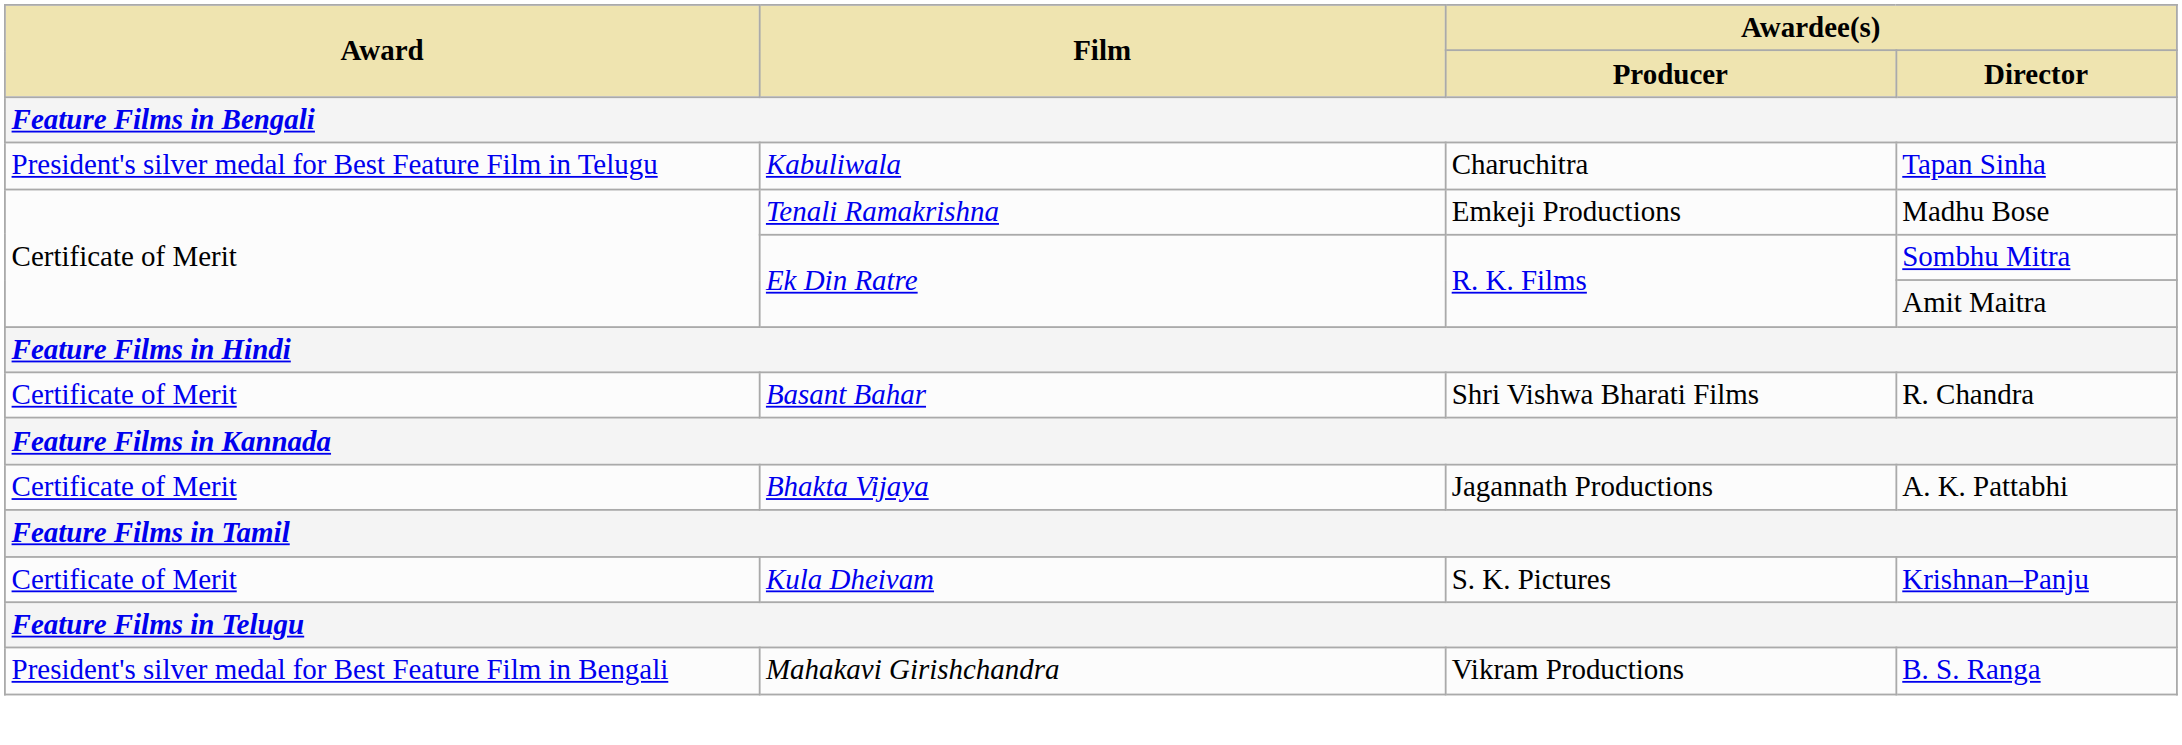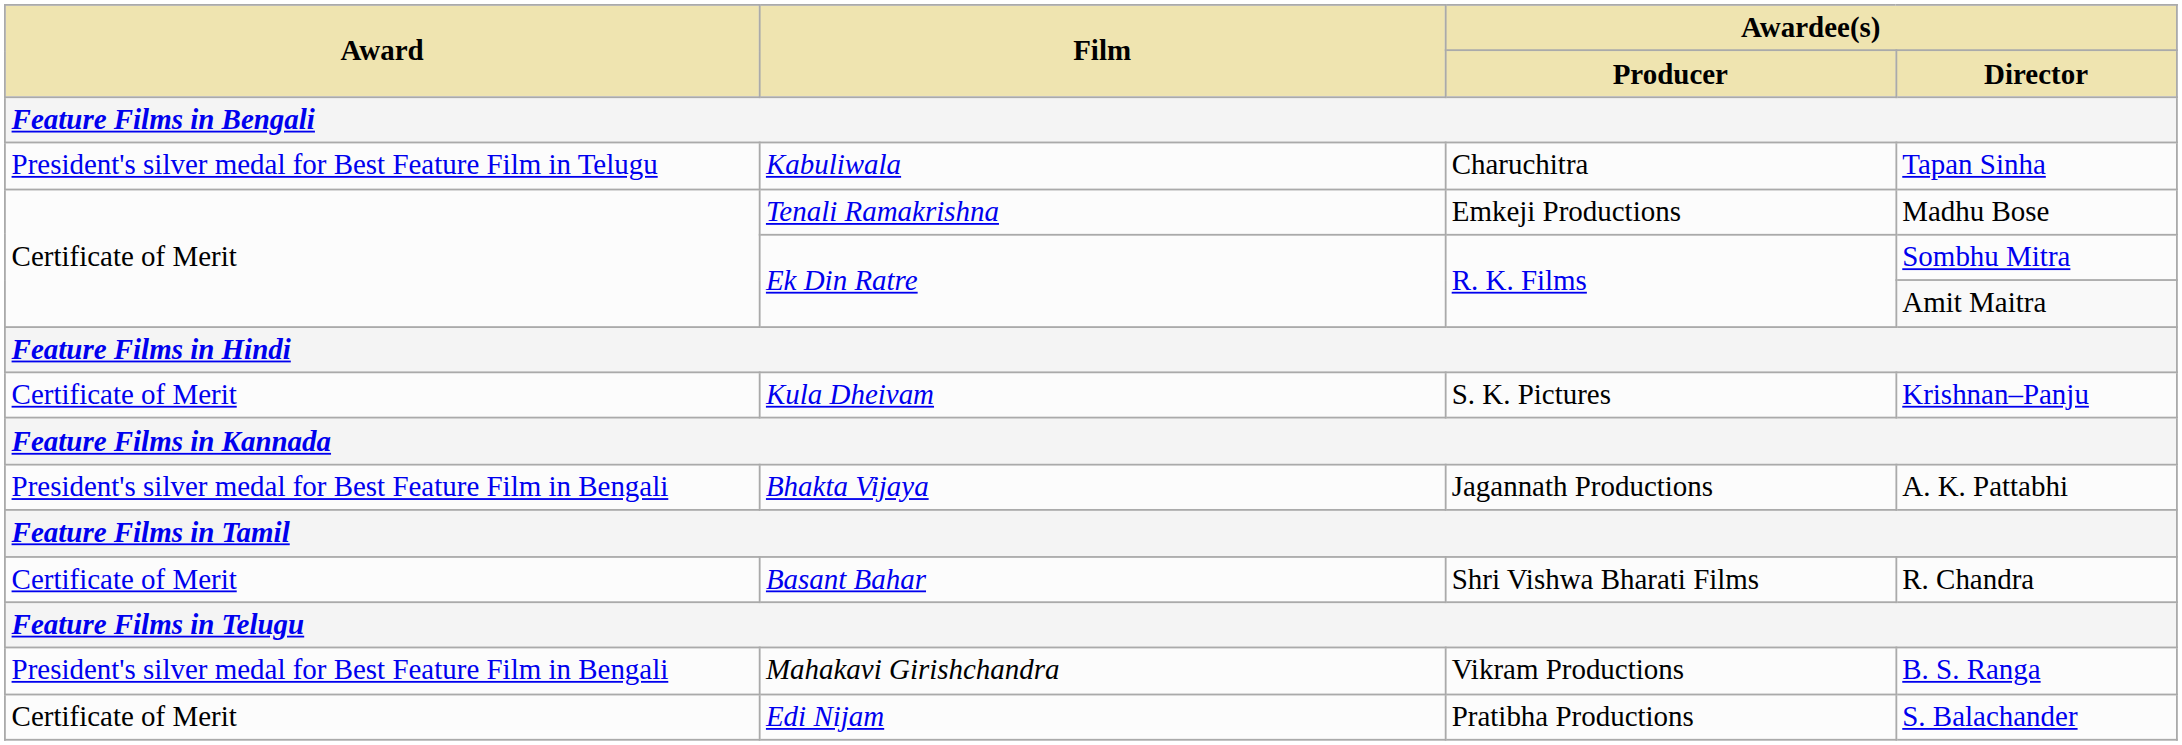rows swapped: R. Chandra <-> Krishnan–Panju
A. K. Pattabhi | Award: Certificate of Merit -> President's silver medal for Best Feature Film in Bengali
+ row: Certificate of Merit | Edi Nijam | Pratibha Productions | S. Balachander
